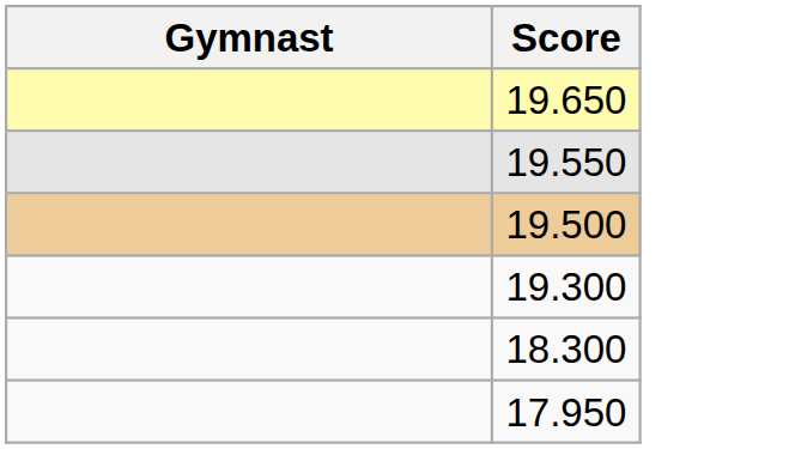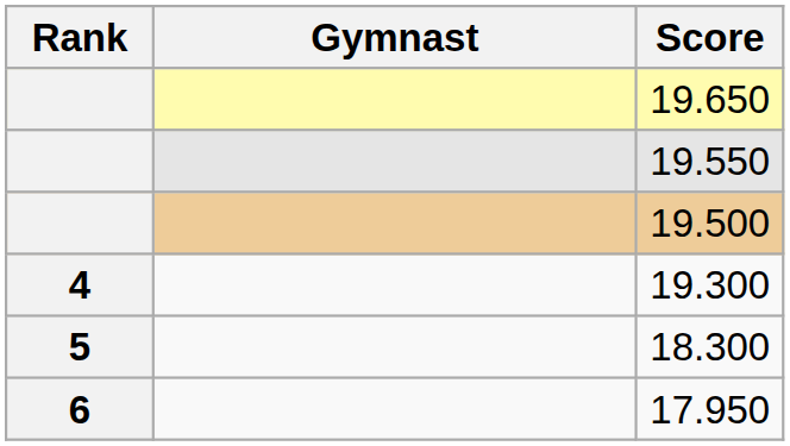+ column: Rank | 4 | 5 | 6
